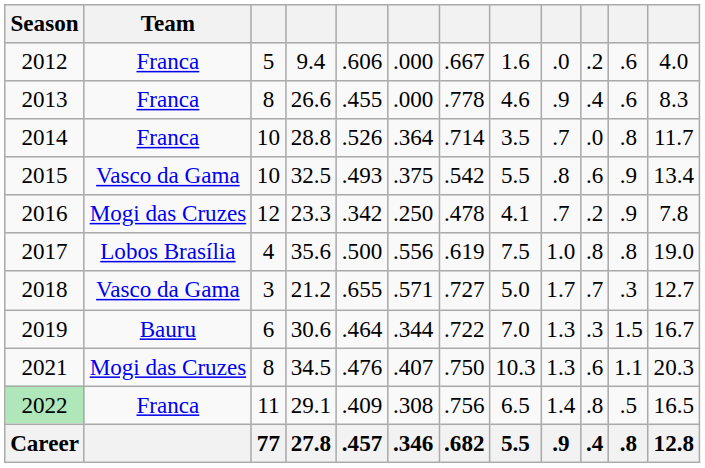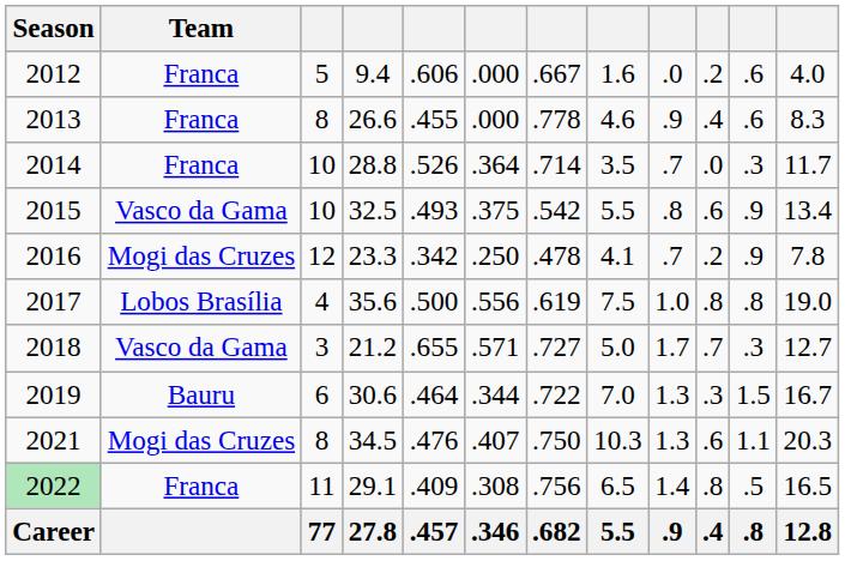2014 | column 11: .8 -> .3
